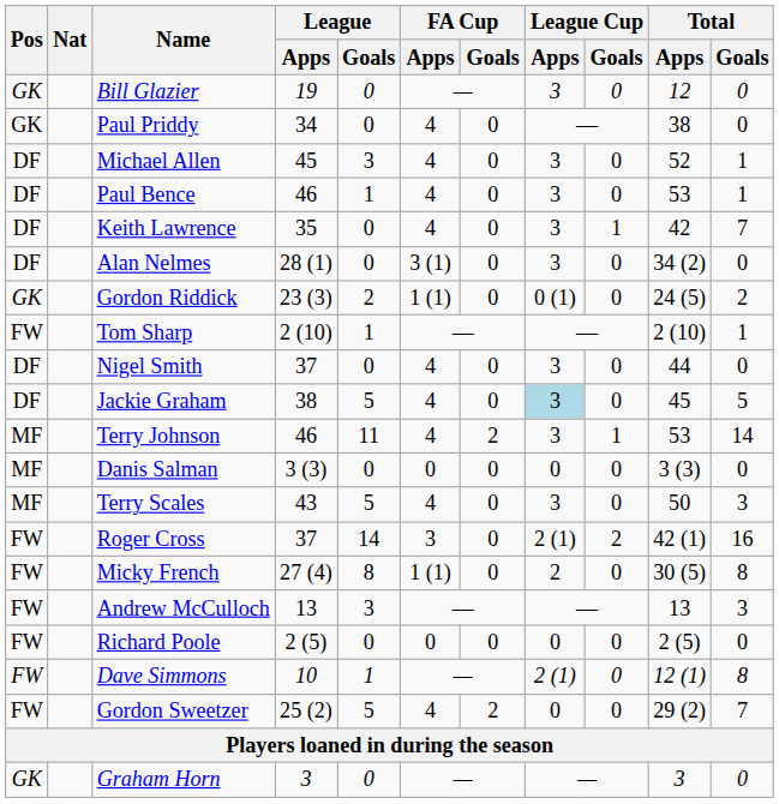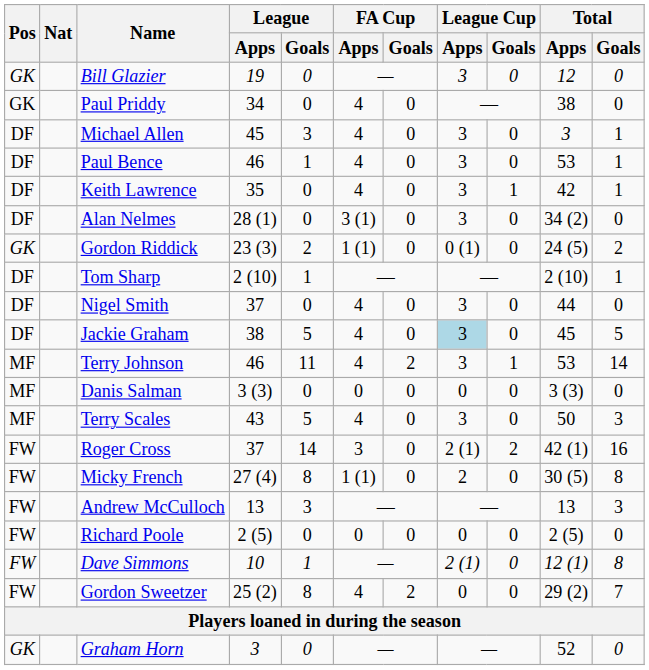Michael Allen | Total / Apps: 52 -> 3
Keith Lawrence | Total / Goals: 7 -> 1
Tom Sharp | Pos: FW -> DF
Gordon Sweetzer | League / Goals: 5 -> 8
Graham Horn | Total / Apps: 3 -> 52
